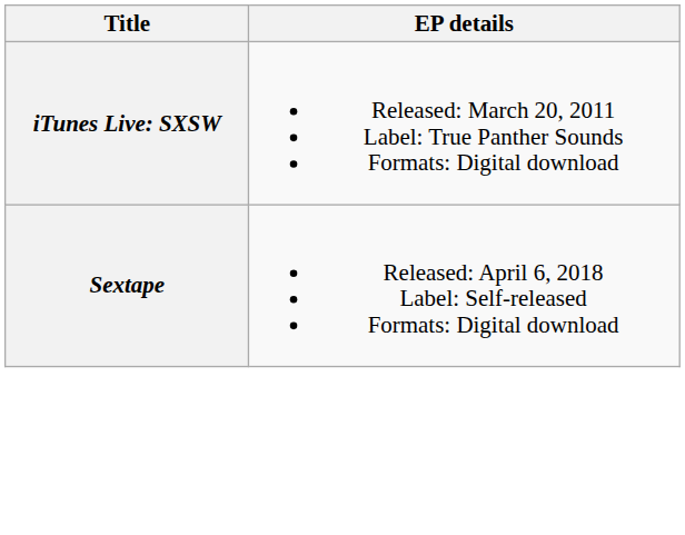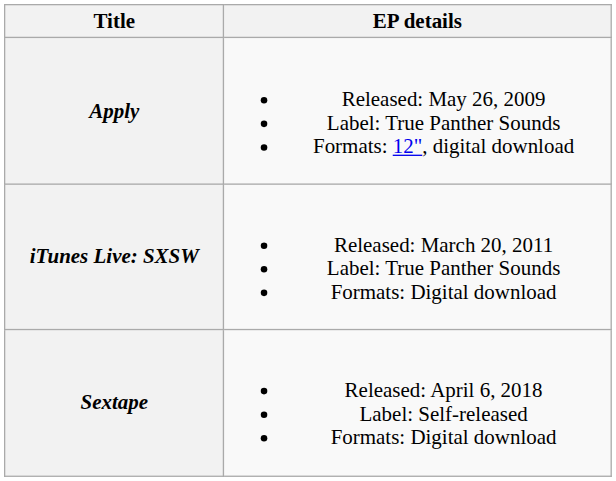+ row: Apply | Released: May 26, 2009 Label: True Panther Sounds Formats: 12", digital download
